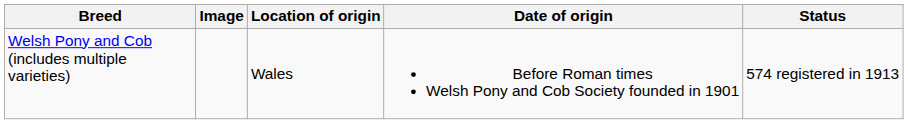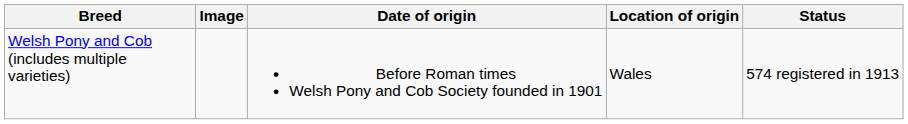columns swapped: Date of origin <-> Location of origin
